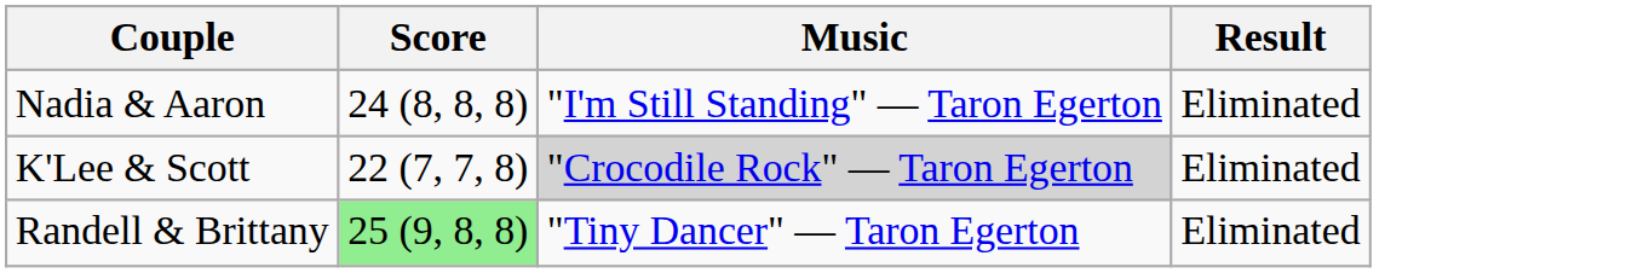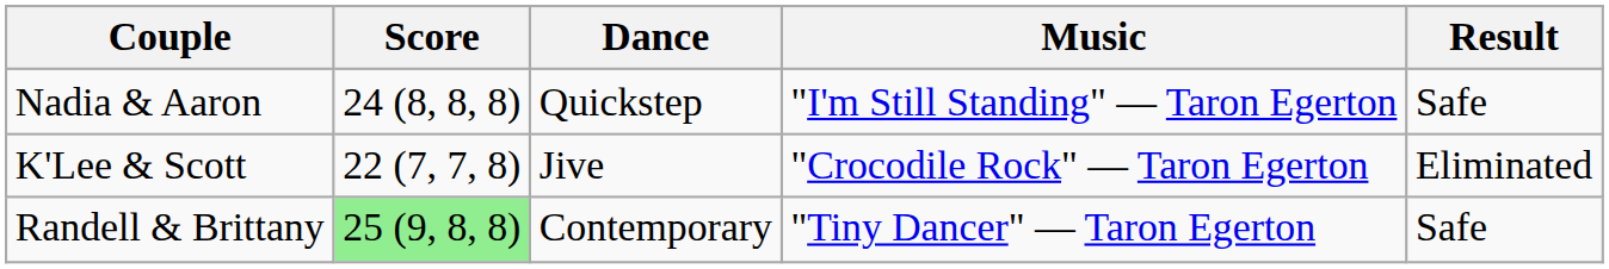+ column: Dance | Quickstep | Jive | Contemporary
Nadia & Aaron | Result: Eliminated -> Safe
K'Lee & Scott | Music: lightgrey background -> no background
Randell & Brittany | Result: Eliminated -> Safe
